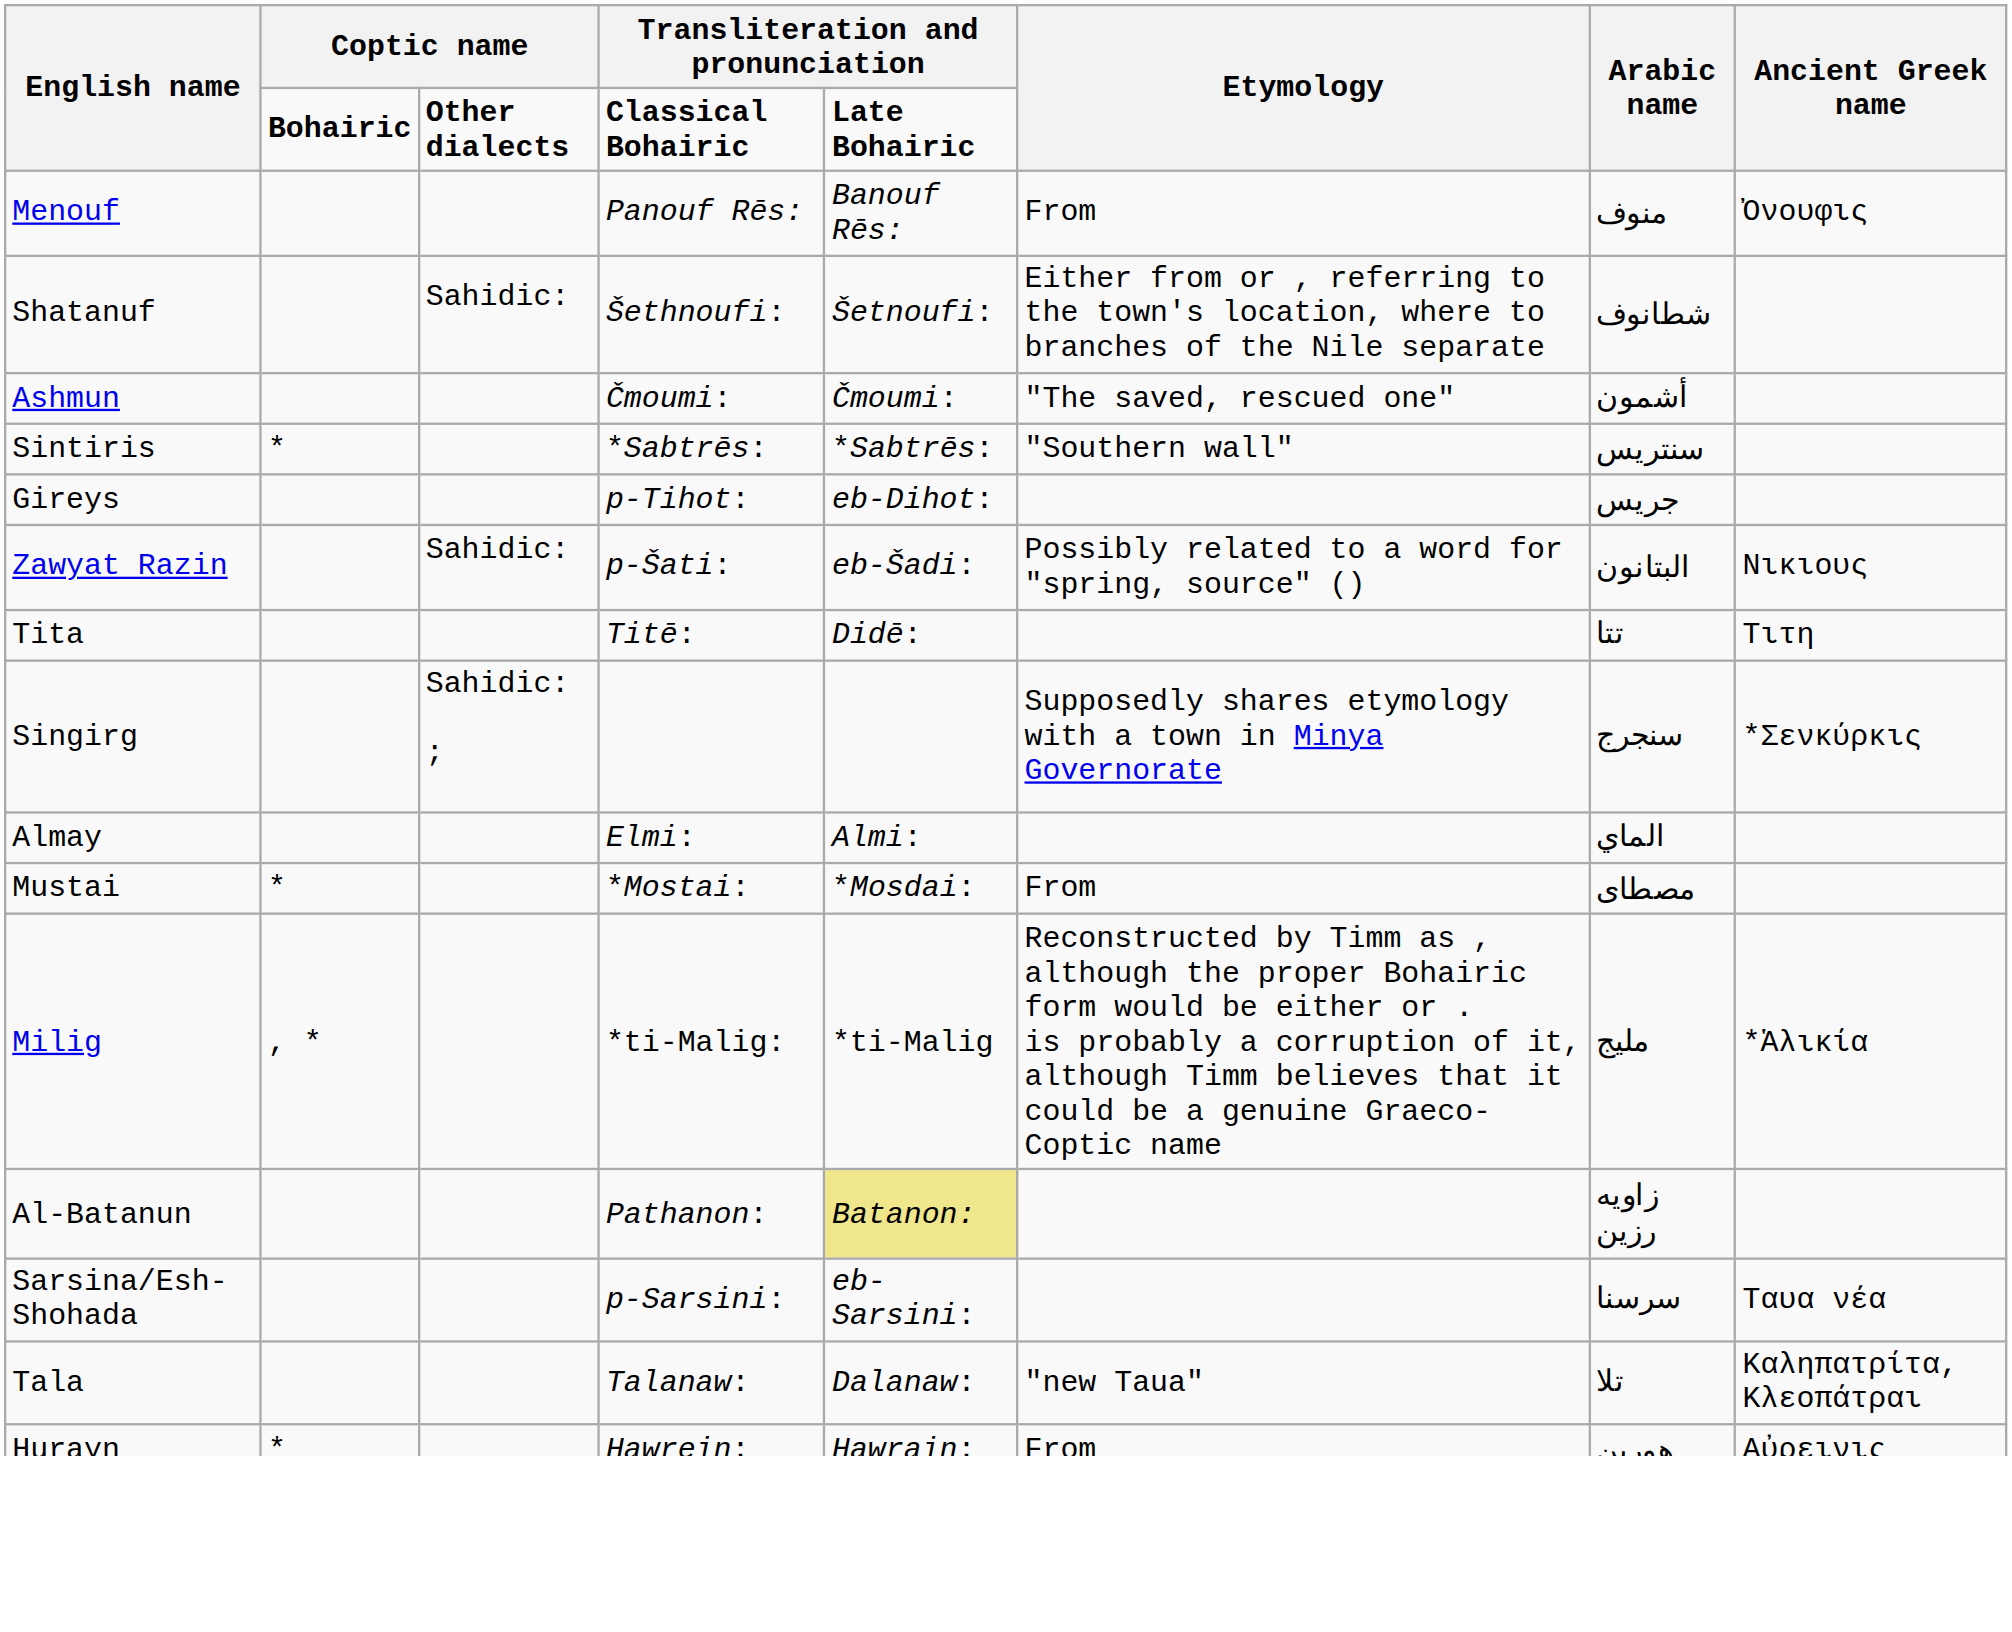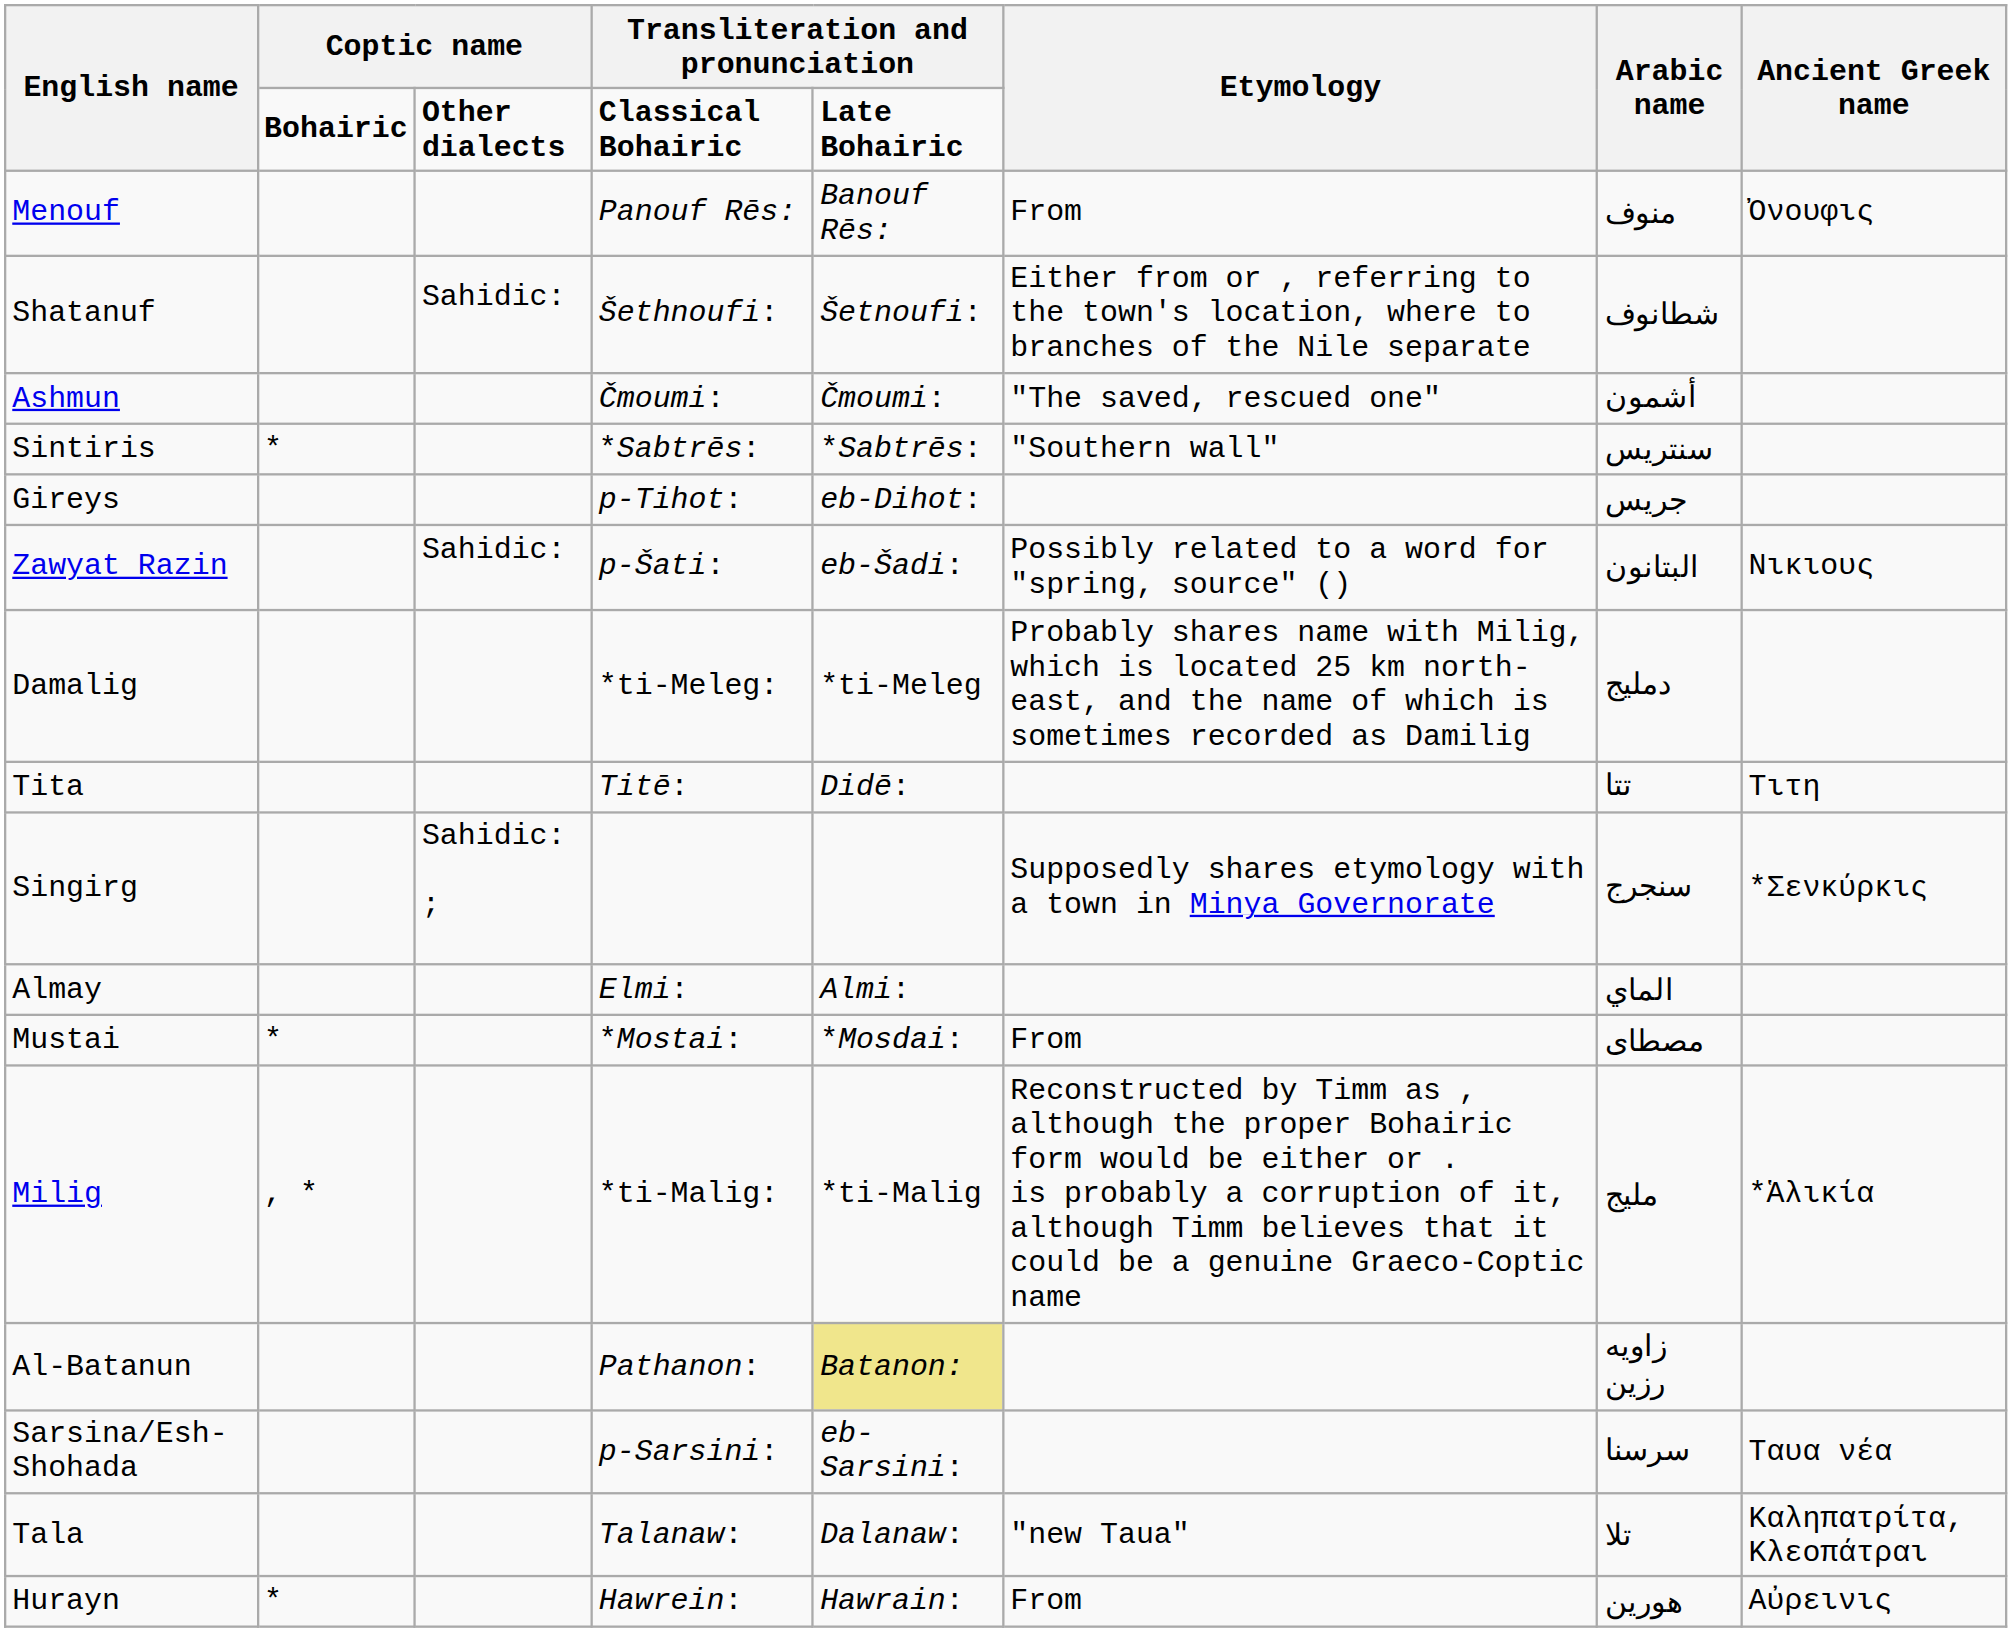+ row: Damalig | *ti-Meleg: | *ti-Meleg | Probably shares name with Milig, which is located 25 km north-east, and the name of which is sometimes recorded as Damilig | دمليج
